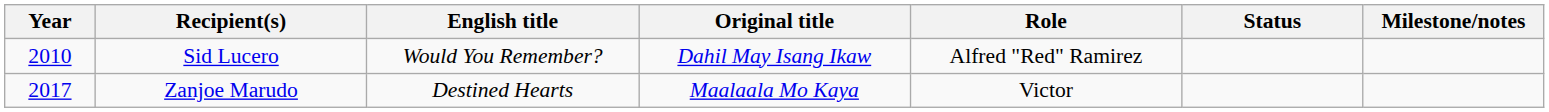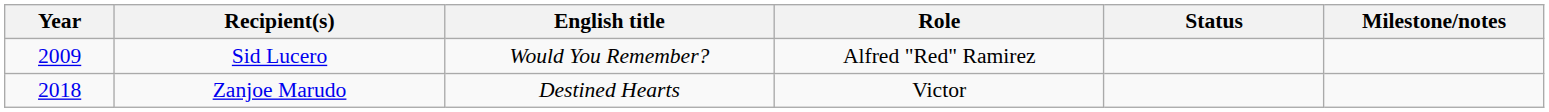- column: Original title | Dahil May Isang Ikaw | Maalaala Mo Kaya
Sid Lucero | Year: 2010 -> 2009
Zanjoe Marudo | Year: 2017 -> 2018
